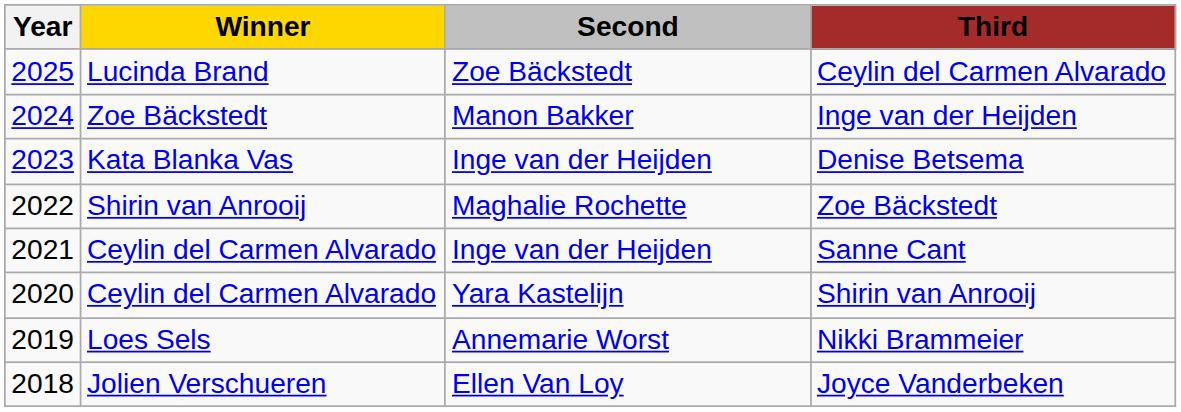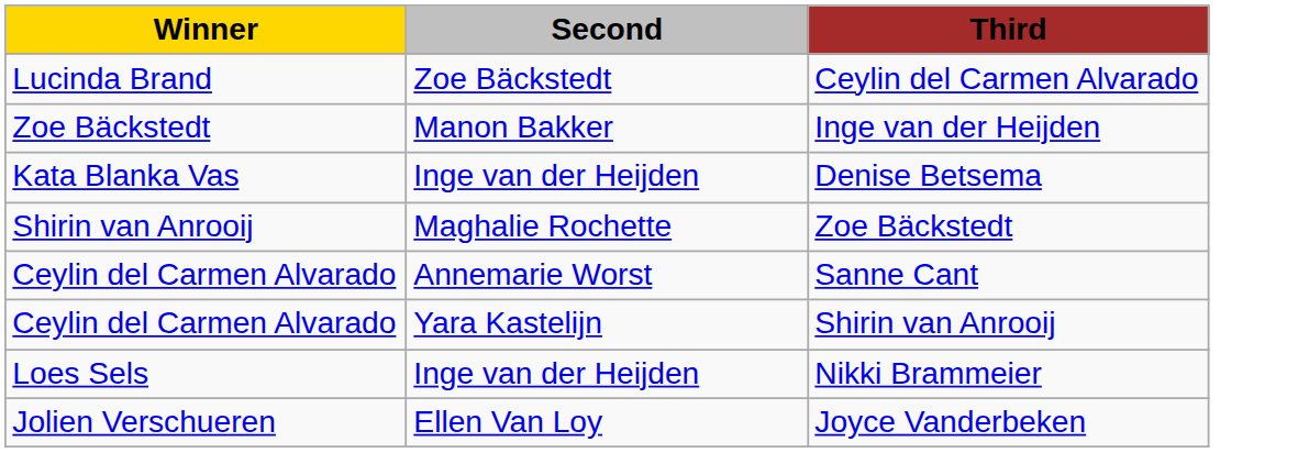- column: Year | 2025 | 2024 | 2023 | 2022 | 2021 | 2020 | 2019 | 2018
Sanne Cant | Second: Inge van der Heijden -> Annemarie Worst
Nikki Brammeier | Second: Annemarie Worst -> Inge van der Heijden
